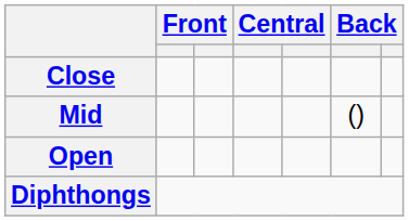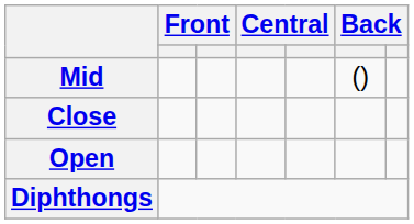rows swapped: Close <-> Mid
